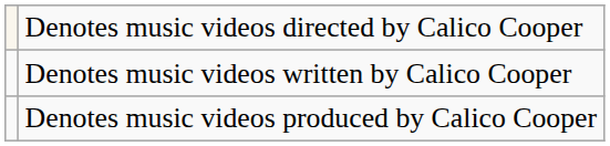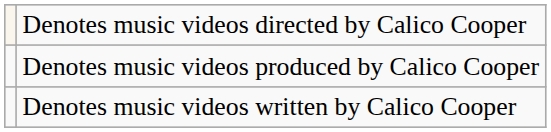rows swapped: Denotes music videos produced by Calico Cooper <-> Denotes music videos written by Calico Cooper
